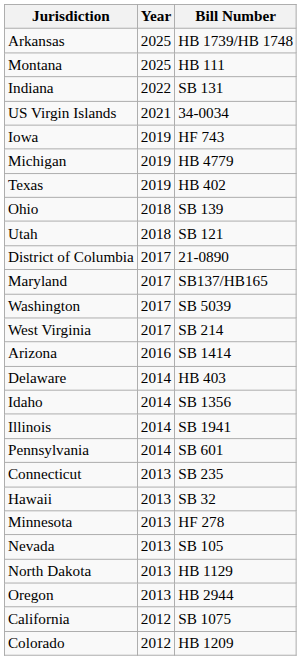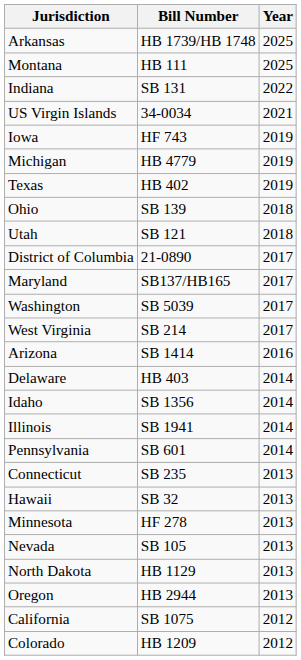columns swapped: Year <-> Bill Number
